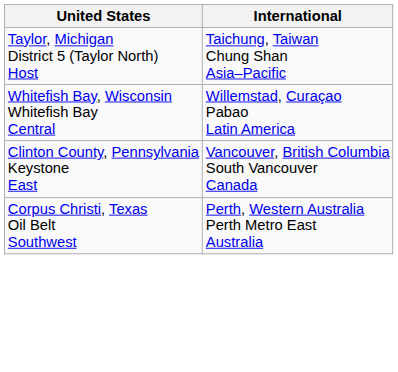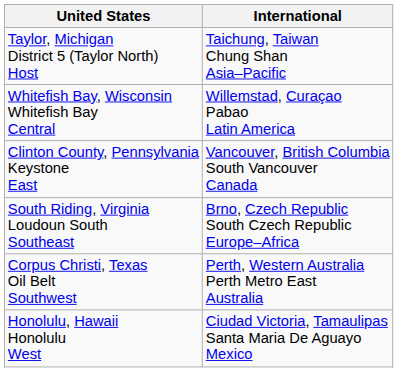+ row: South Riding, Virginia Loudoun South Southeast | Brno, Czech Republic South Czech Republic Europe–Africa
+ row: Honolulu, Hawaii Honolulu West | Ciudad Victoria, Tamaulipas Santa Maria De Aguayo Mexico
